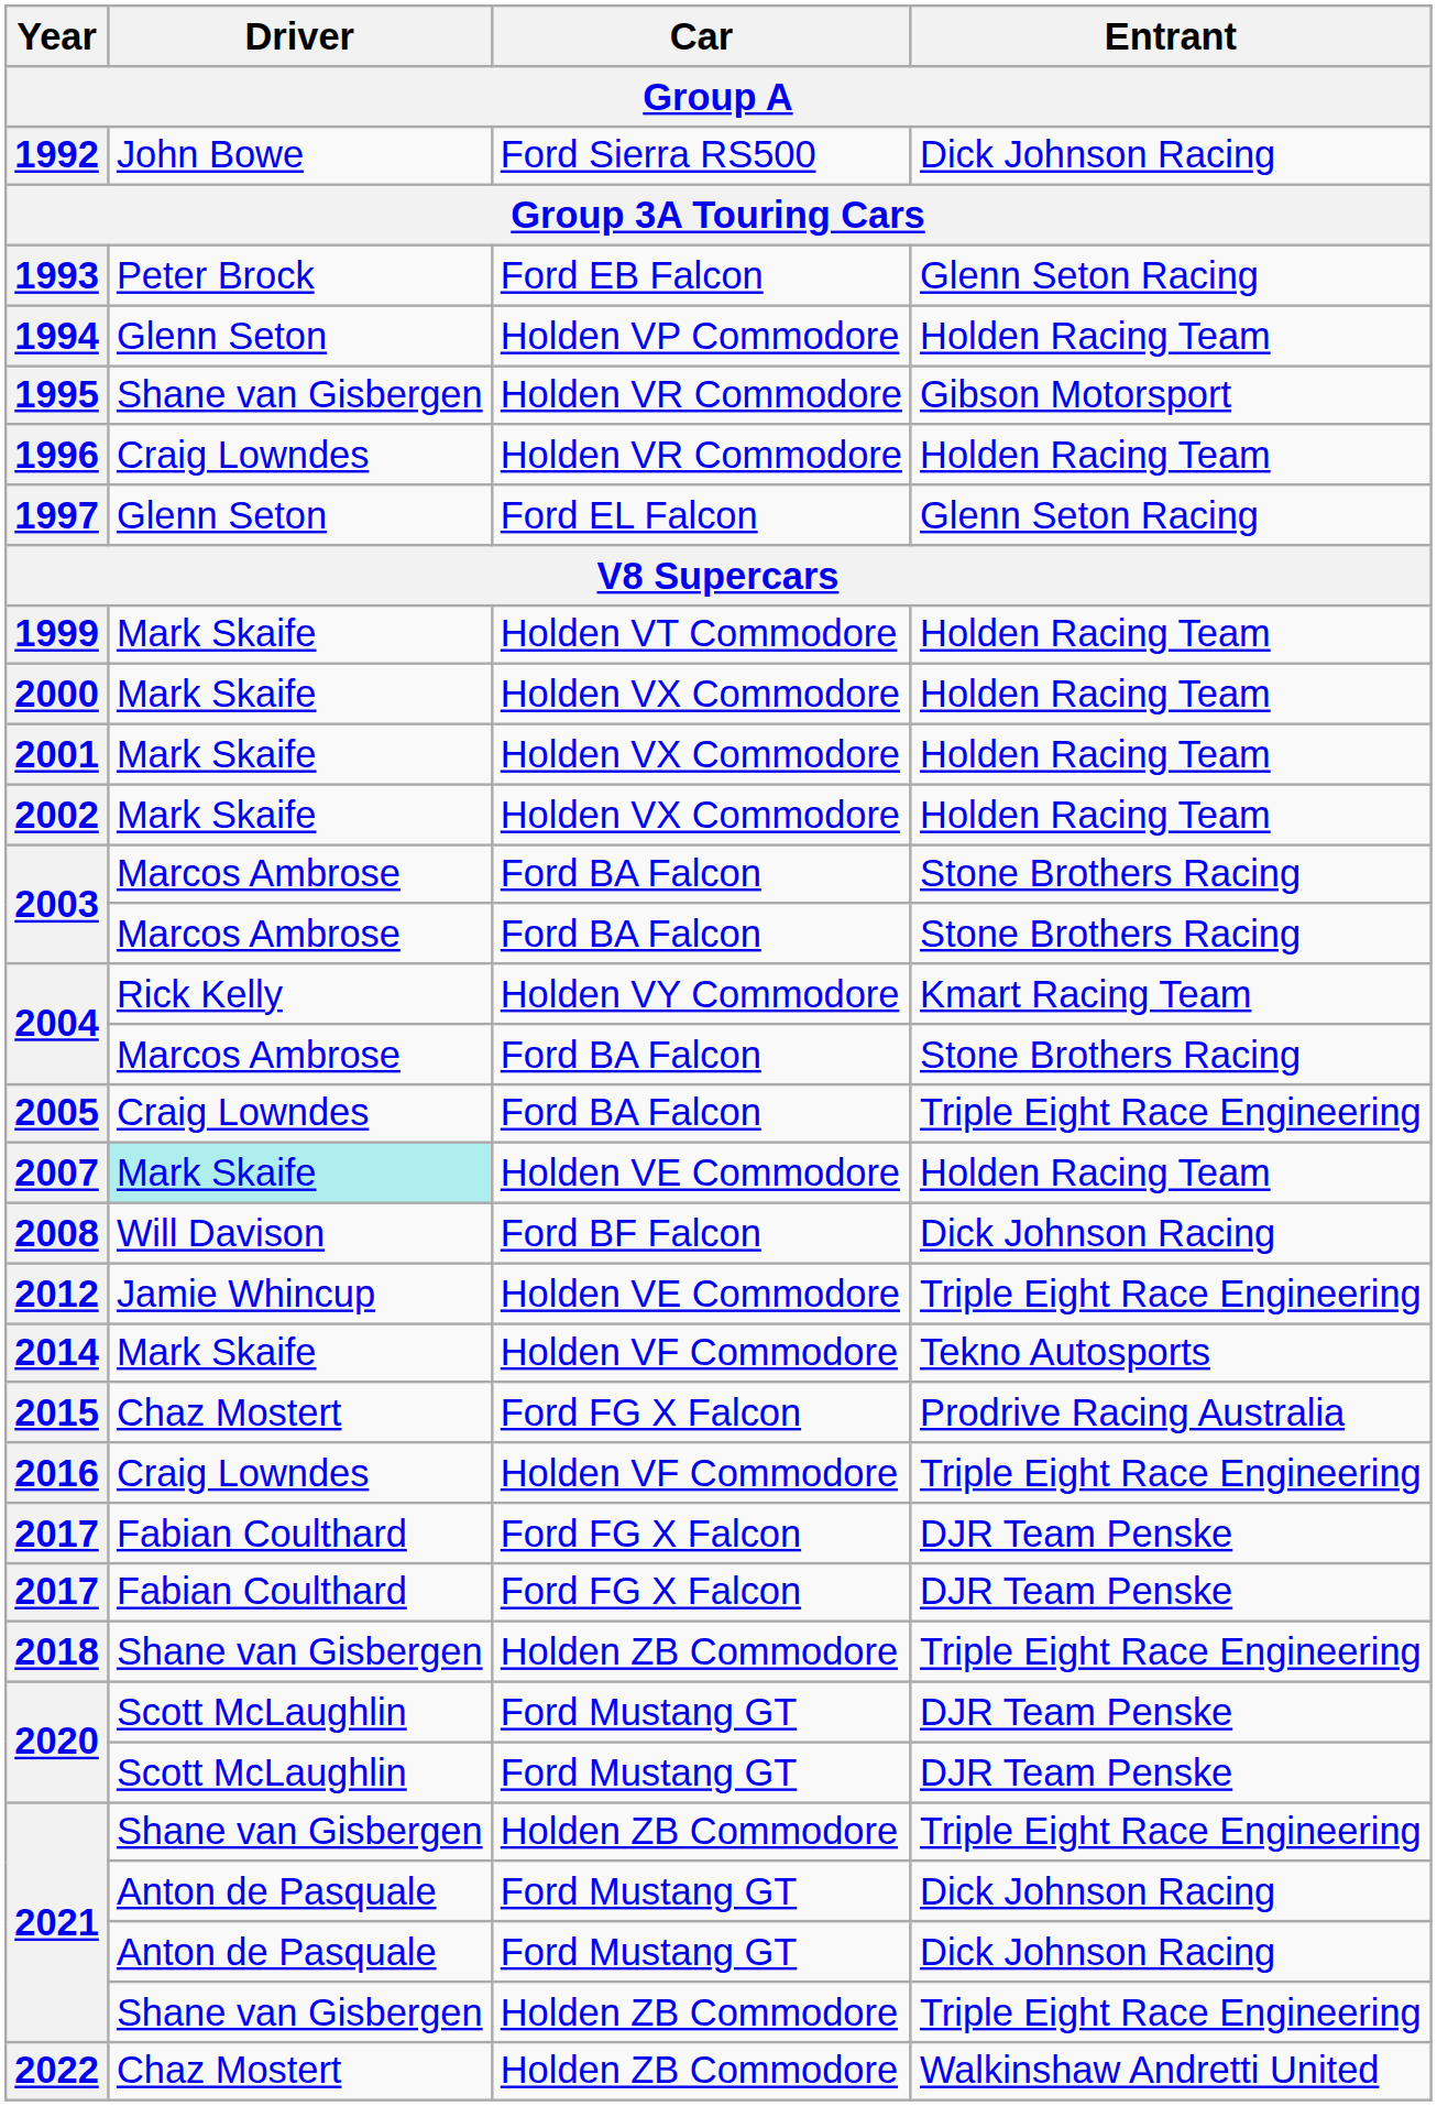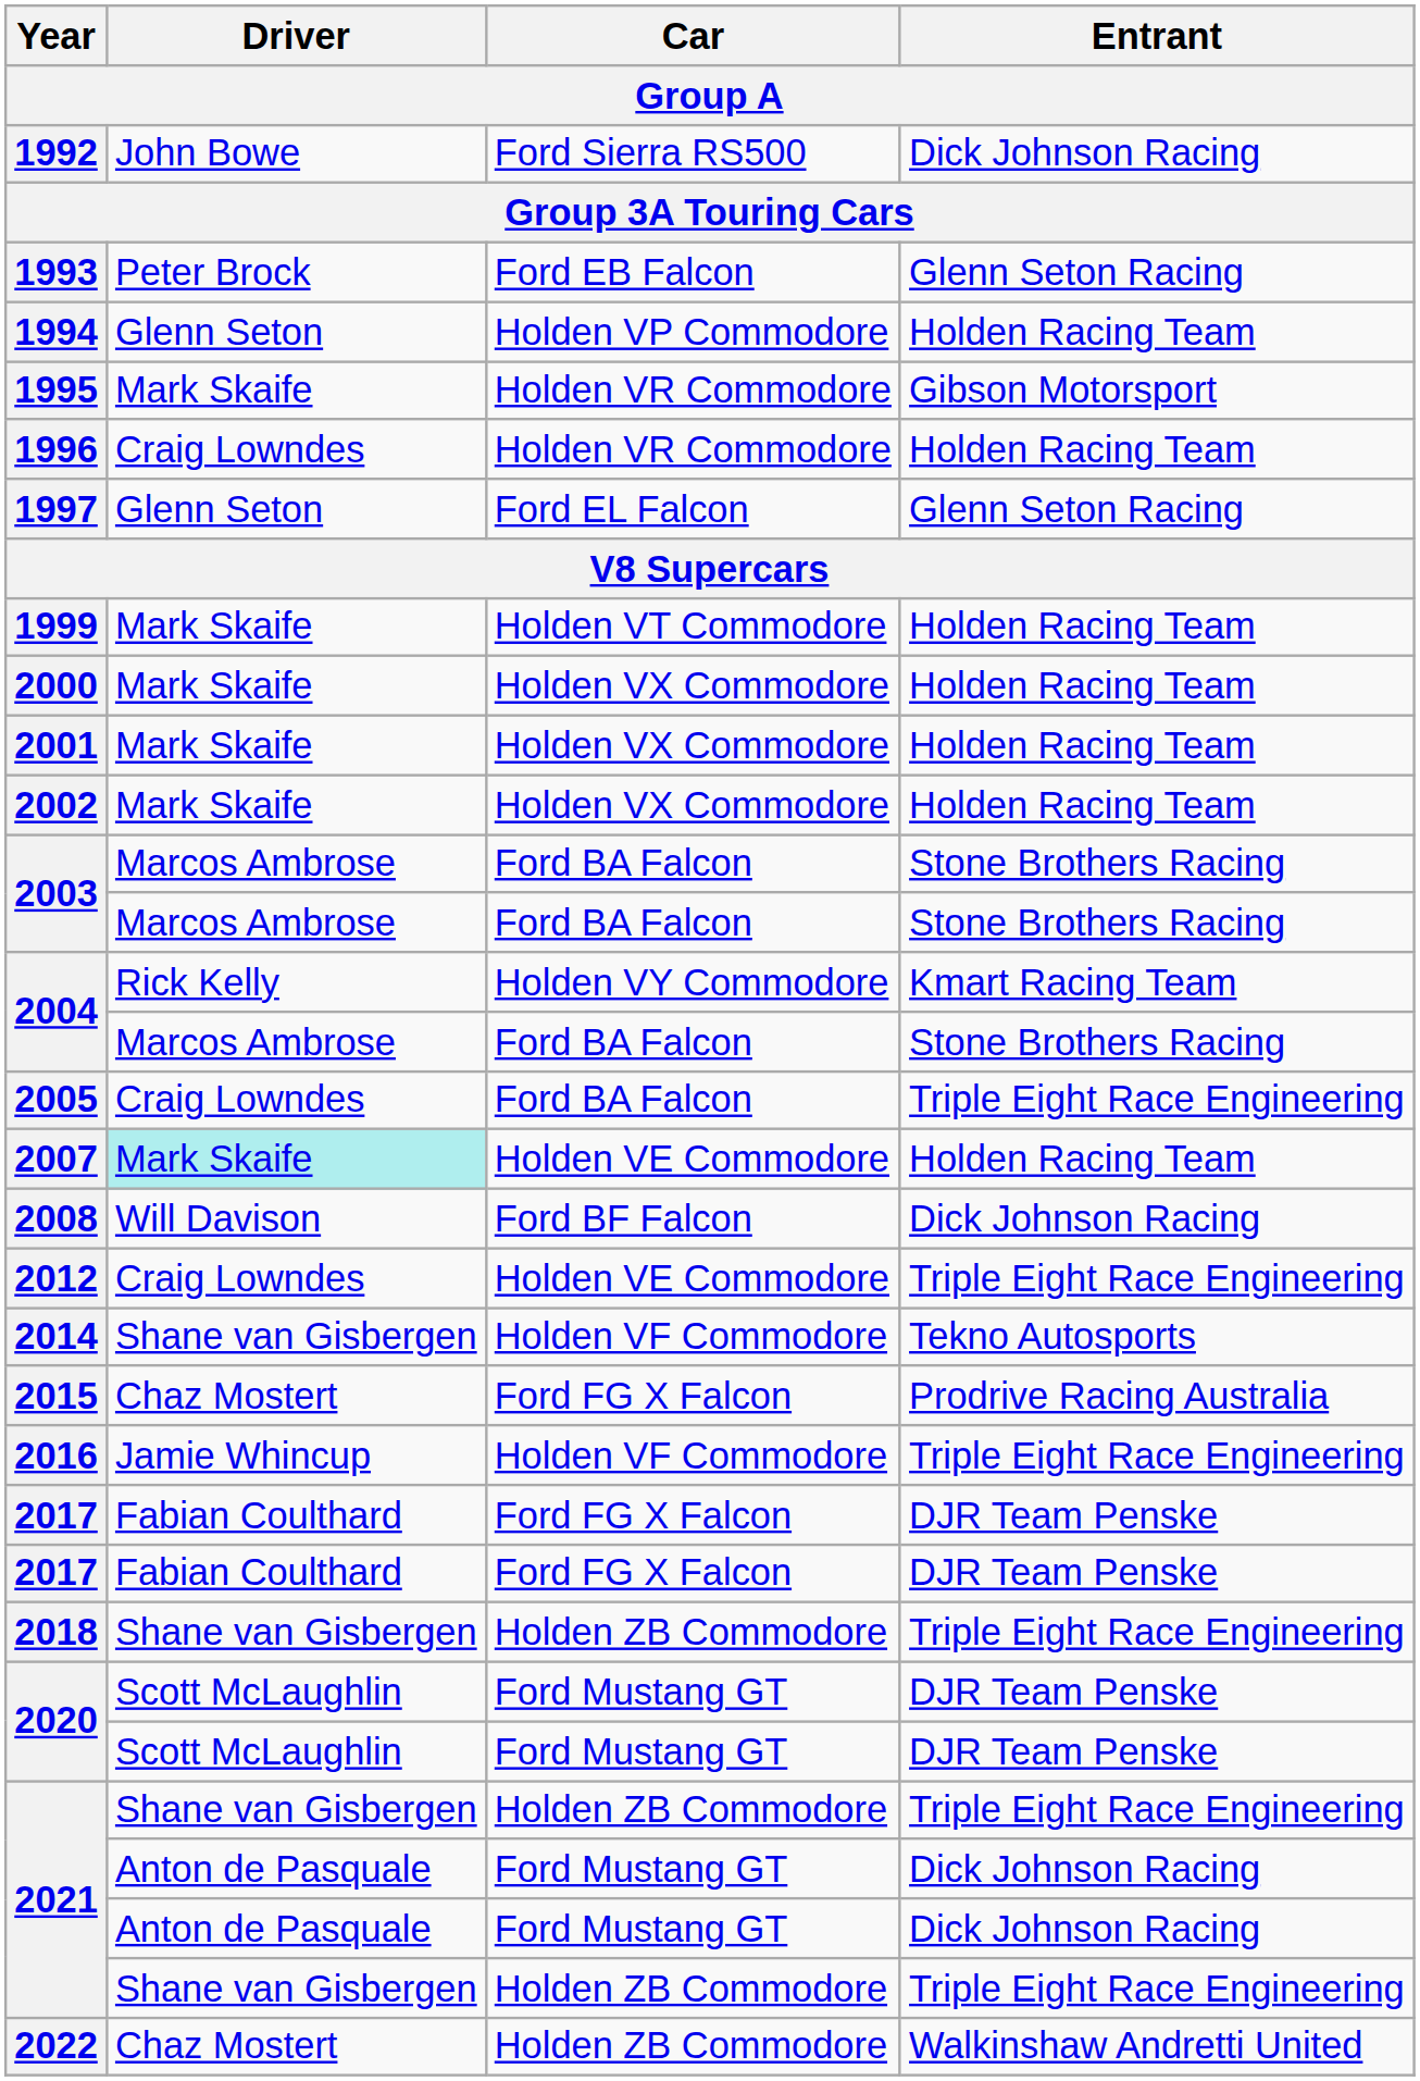1995 | Driver: Shane van Gisbergen -> Mark Skaife
2012 | Driver: Jamie Whincup -> Craig Lowndes
2014 | Driver: Mark Skaife -> Shane van Gisbergen
2016 | Driver: Craig Lowndes -> Jamie Whincup
